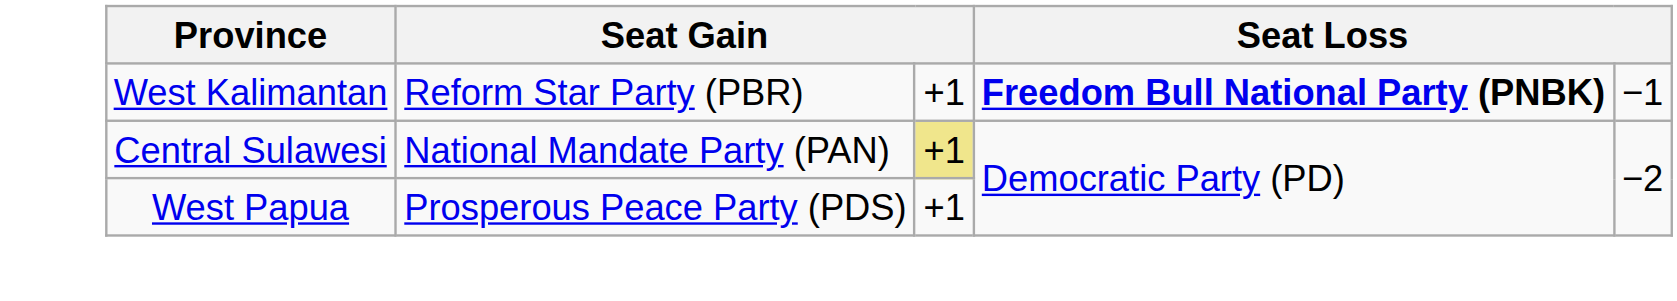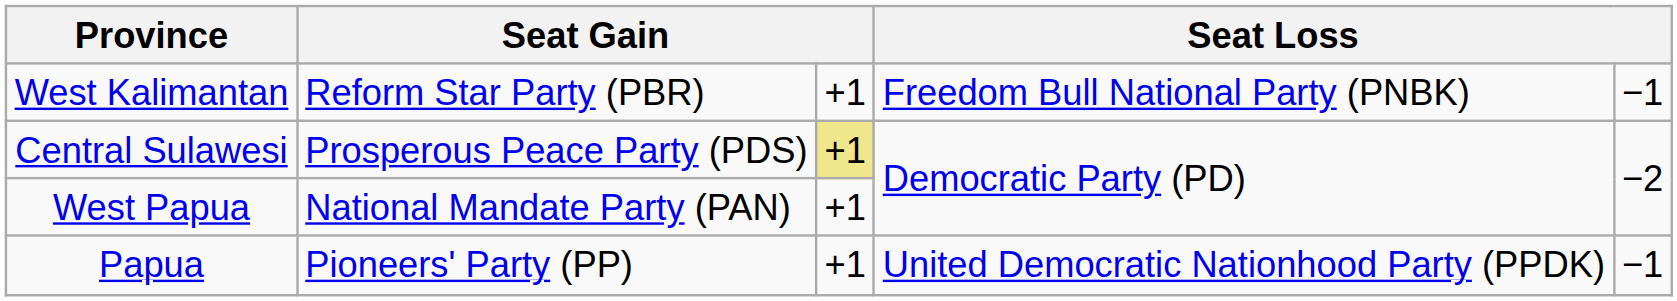West Kalimantan | column 4: bold -> normal
Central Sulawesi | column 2: National Mandate Party (PAN) -> Prosperous Peace Party (PDS)
West Papua | column 2: Prosperous Peace Party (PDS) -> National Mandate Party (PAN)
+ row: Papua | Pioneers' Party (PP) | +1 | United Democratic Nationhood Party (PPDK) | −1
